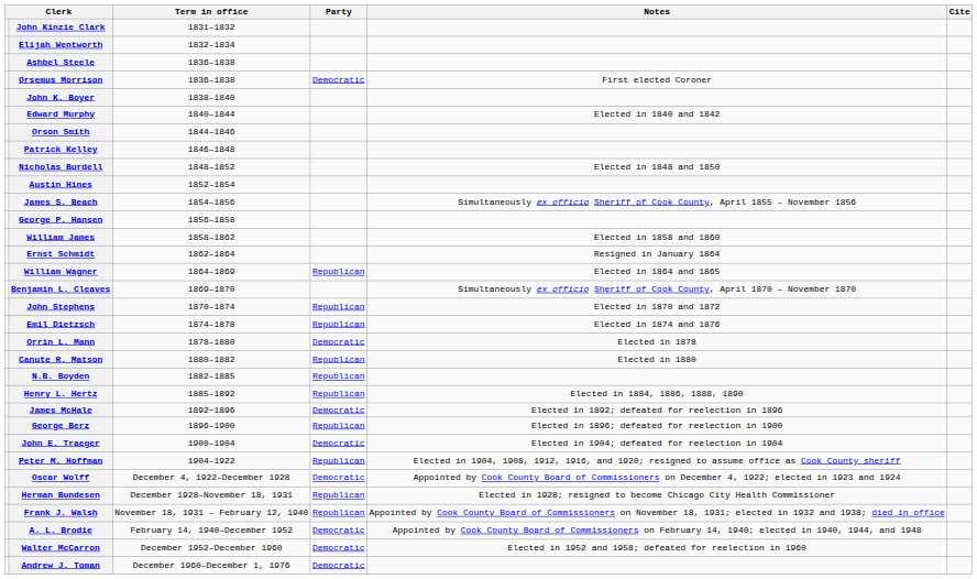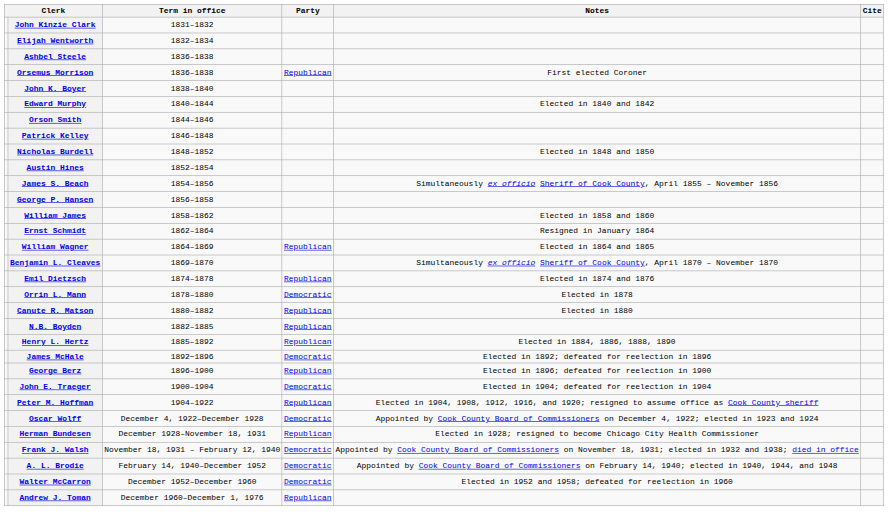Orsemus Morrison | Party: Democratic -> Republican
- row: John Stephens | 1870–1874 | Republican | Elected in 1870 and 1872
Frank J. Walsh | Party: Republican -> Democratic
Andrew J. Toman | Party: Democratic -> Republican
